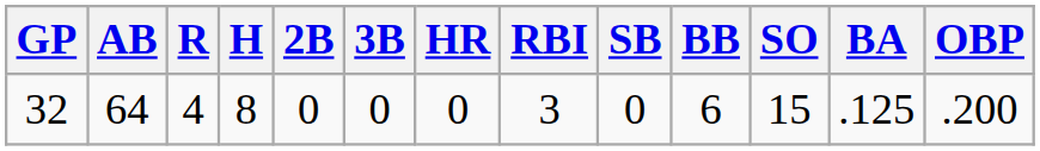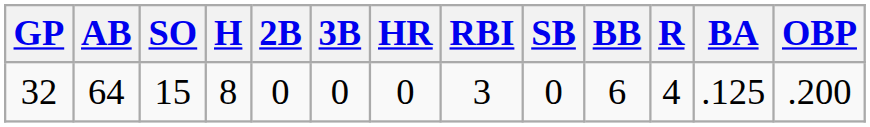columns swapped: R <-> SO
